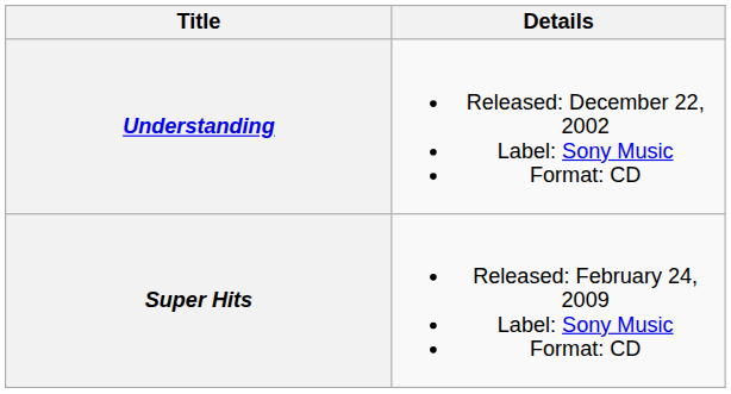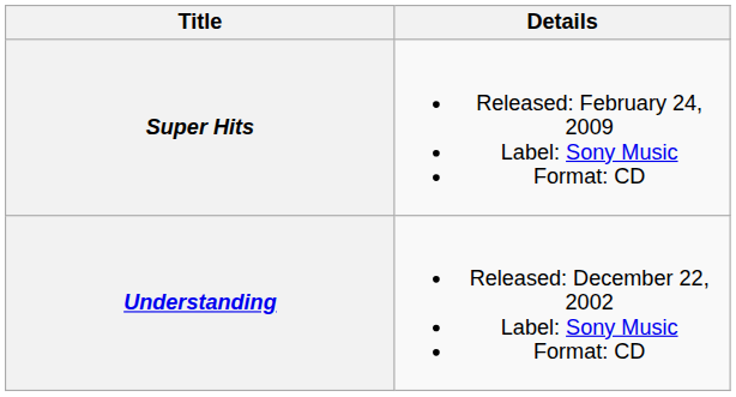rows swapped: Understanding <-> Super Hits
